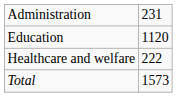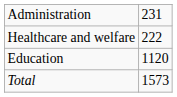rows swapped: Education <-> Healthcare and welfare
